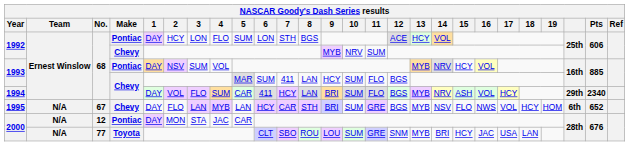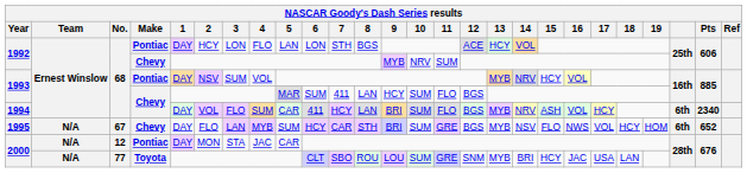1992 / Pontiac | 5: SUM -> LAN
1994 | column 24: 29th -> 6th
1995 | 5: LAN -> SUM
